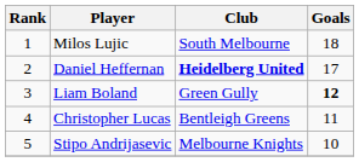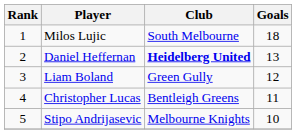Daniel Heffernan | Goals: 17 -> 13
Liam Boland | Goals: bold -> normal
